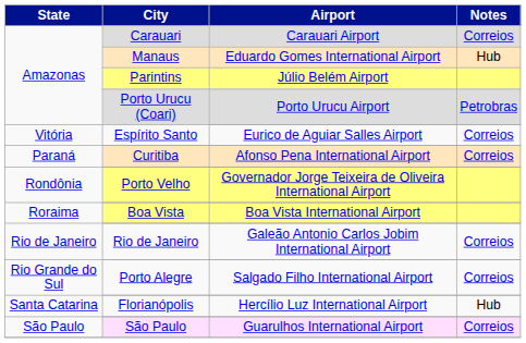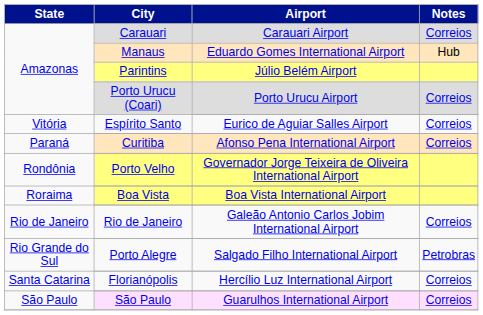Porto Urucu (Coari) | Notes: Petrobras -> Correios
Porto Alegre | Notes: Correios -> Petrobras
Florianópolis | Notes: Hub -> Correios
